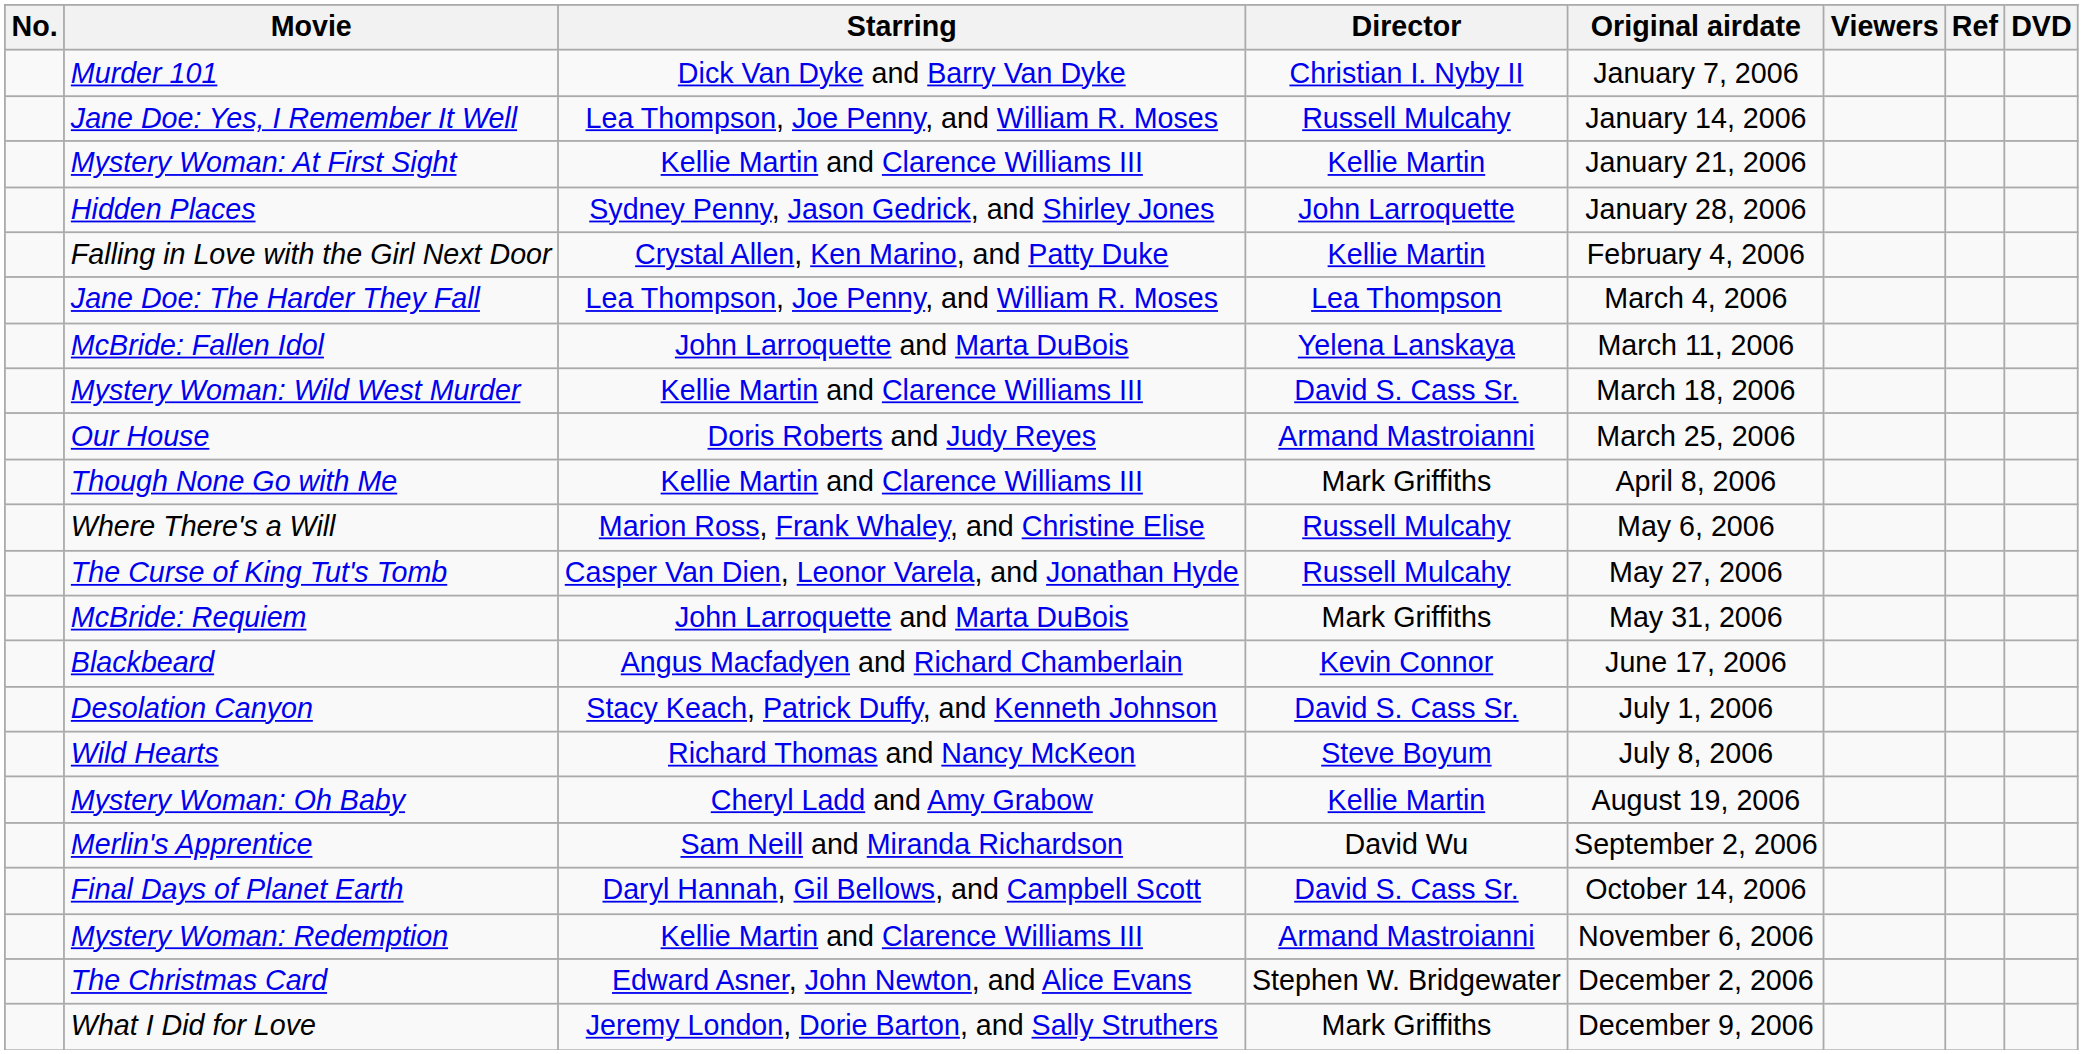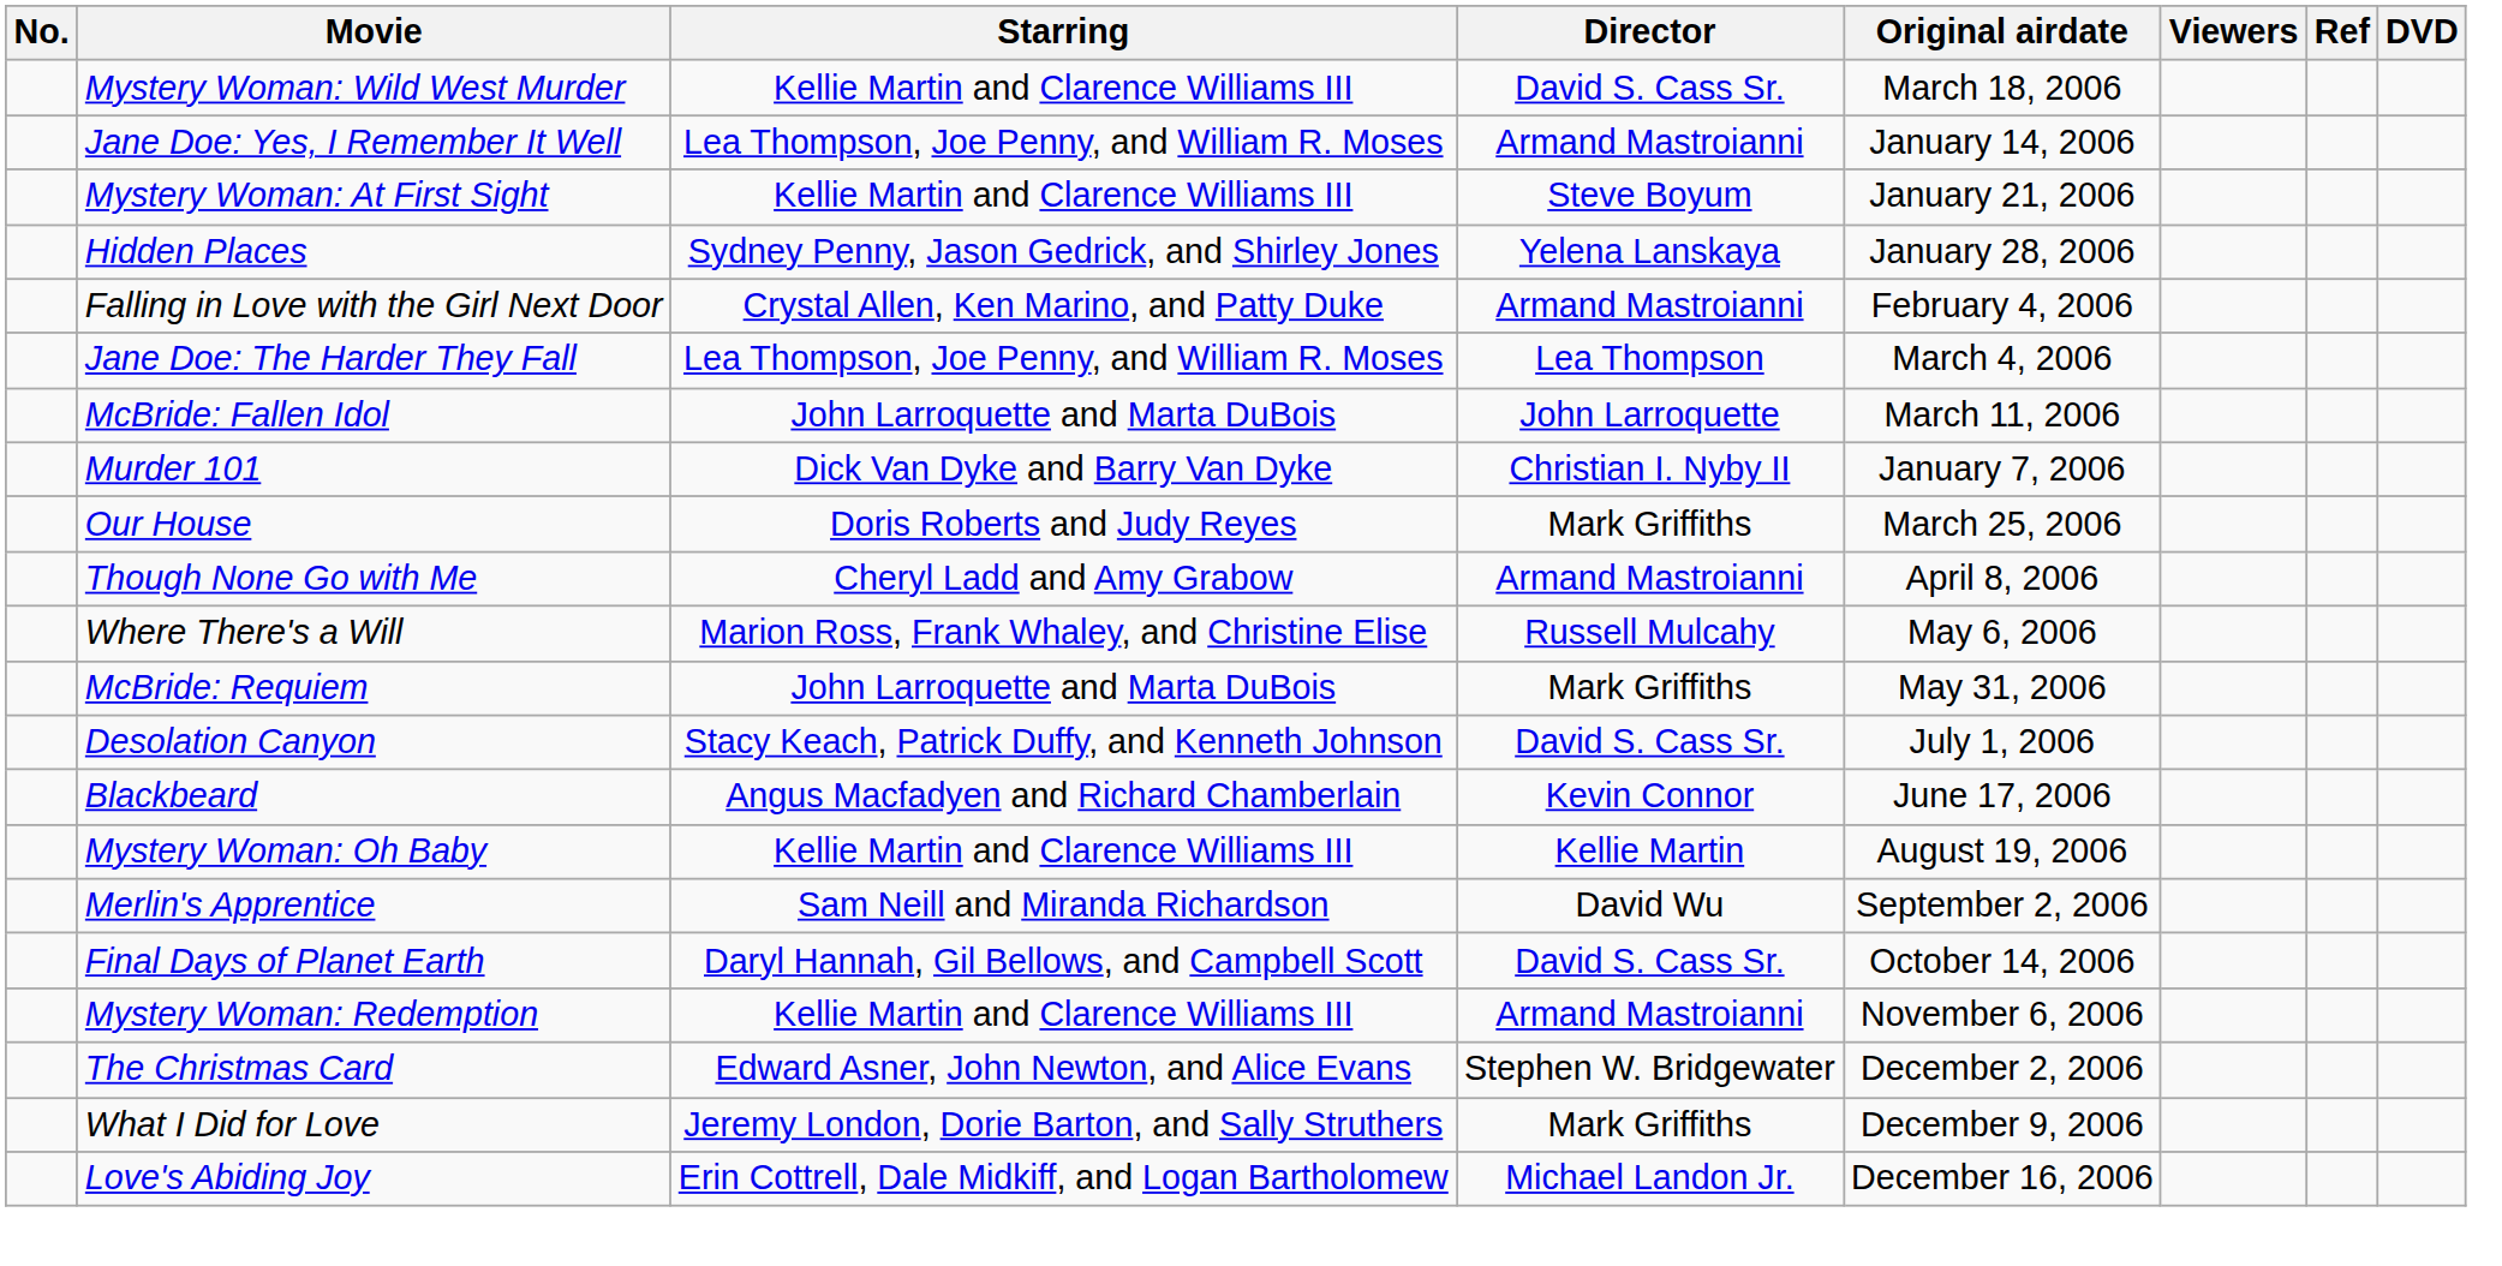rows swapped: Murder 101 <-> Mystery Woman: Wild West Murder
Jane Doe: Yes, I Remember It Well | Director: Russell Mulcahy -> Armand Mastroianni
Mystery Woman: At First Sight | Director: Kellie Martin -> Steve Boyum
Hidden Places | Director: John Larroquette -> Yelena Lanskaya
Falling in Love with the Girl Next Door | Director: Kellie Martin -> Armand Mastroianni
McBride: Fallen Idol | Director: Yelena Lanskaya -> John Larroquette
Our House | Director: Armand Mastroianni -> Mark Griffiths
Though None Go with Me | Starring: Kellie Martin and Clarence Williams III -> Cheryl Ladd and Amy Grabow
Though None Go with Me | Director: Mark Griffiths -> Armand Mastroianni
- row: The Curse of King Tut's Tomb | Casper Van Dien, Leonor Varela, and Jonathan Hyde | Russell Mulcahy | May 27, 2006
rows swapped: Blackbeard <-> Desolation Canyon
- row: Wild Hearts | Richard Thomas and Nancy McKeon | Steve Boyum | July 8, 2006
Mystery Woman: Oh Baby | Starring: Cheryl Ladd and Amy Grabow -> Kellie Martin and Clarence Williams III
+ row: Love's Abiding Joy | Erin Cottrell, Dale Midkiff, and Logan Bartholomew | Michael Landon Jr. | December 16, 2006
